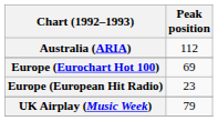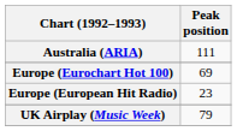Australia (ARIA) | Peak position: 112 -> 111
